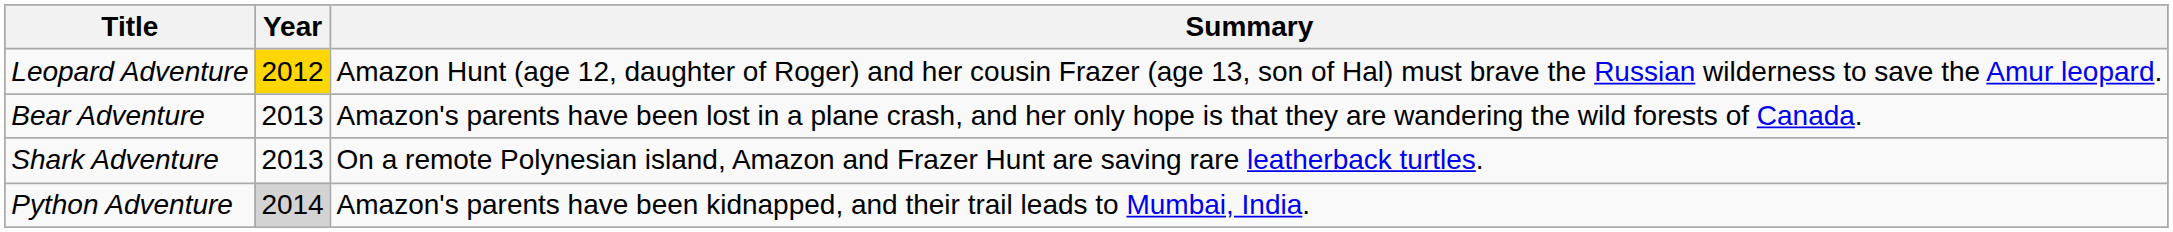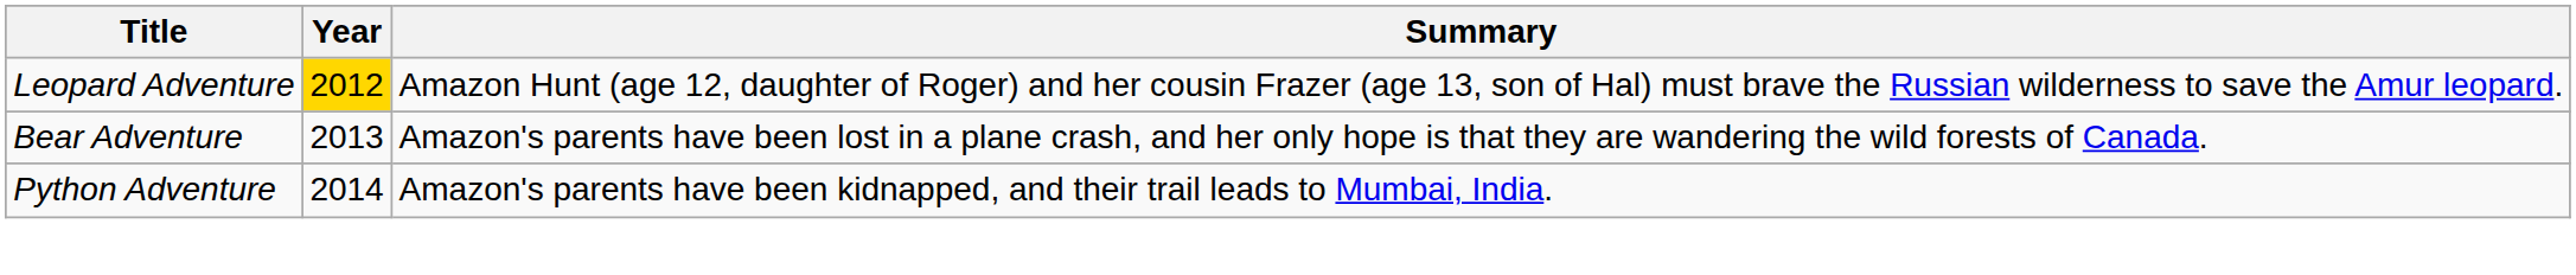- row: Shark Adventure | 2013 | On a remote Polynesian island, Amazon and Frazer Hunt are saving rare leatherback turtles.
Python Adventure | Year: lightgrey background -> no background
